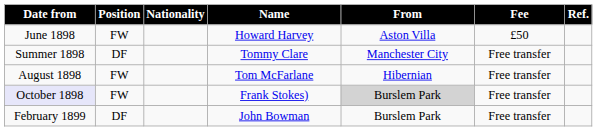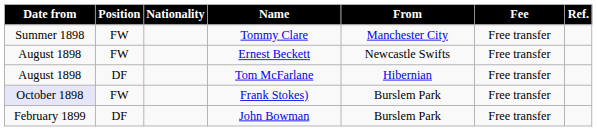- row: June 1898 | FW | Howard Harvey | Aston Villa | £50
Tommy Clare | Position: DF -> FW
+ row: August 1898 | FW | Ernest Beckett | Newcastle Swifts | Free transfer
Tom McFarlane | Position: FW -> DF
Frank Stokes) | From: lightgrey background -> no background
